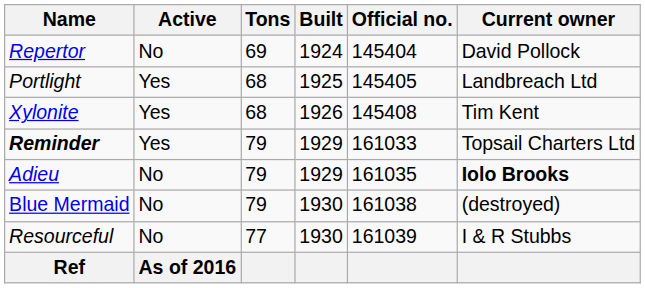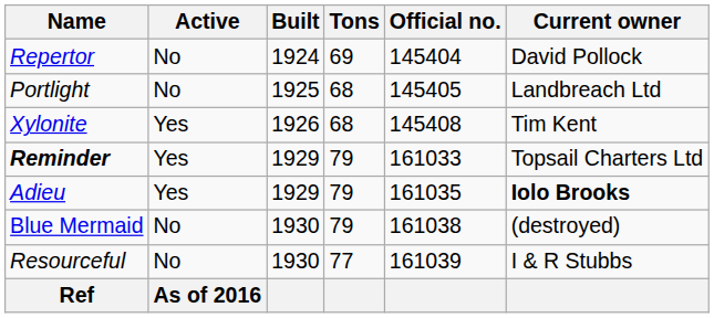columns swapped: Built <-> Tons
Portlight | Active: Yes -> No
Adieu | Active: No -> Yes
